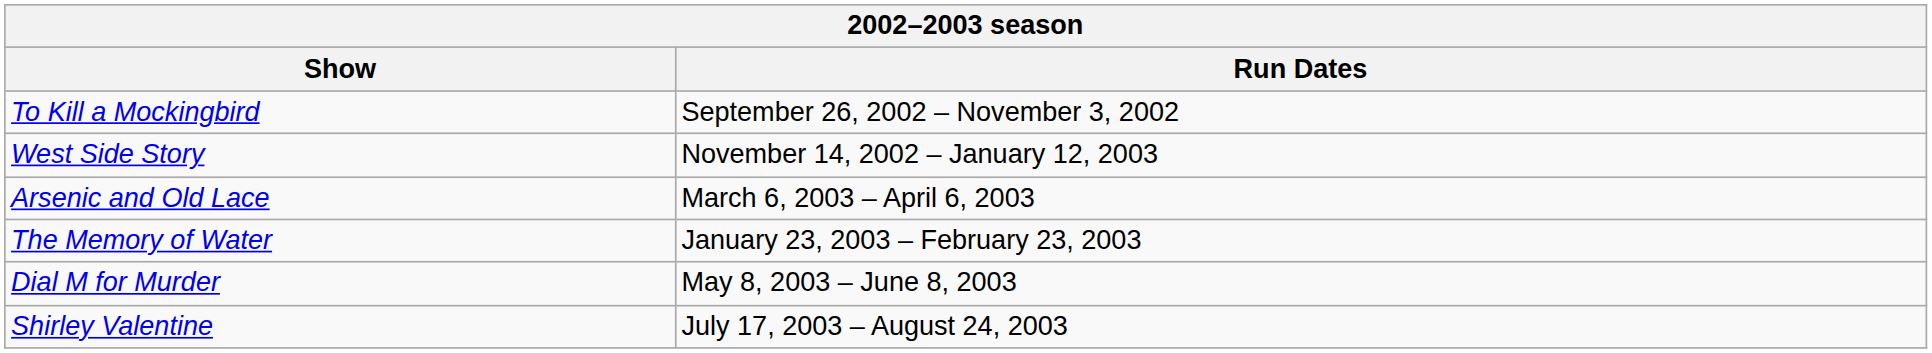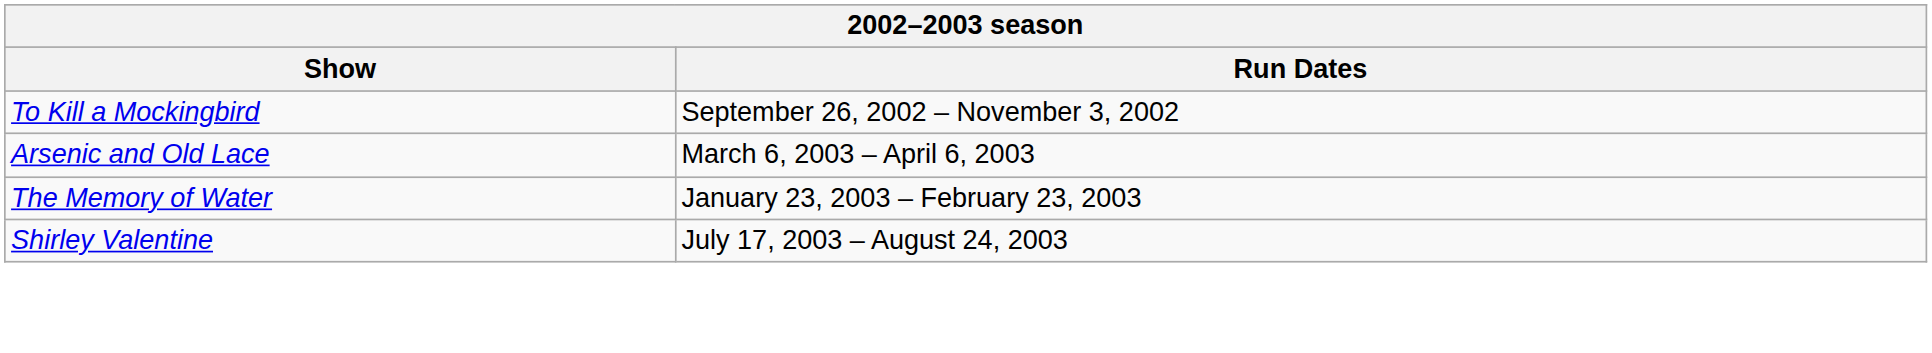- row: West Side Story | November 14, 2002 – January 12, 2003
- row: Dial M for Murder | May 8, 2003 – June 8, 2003
